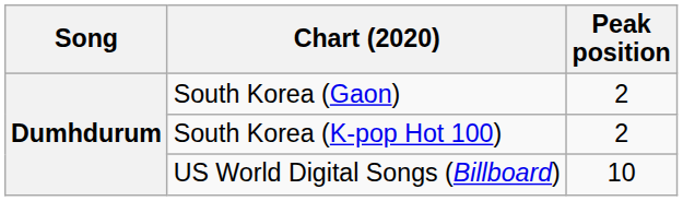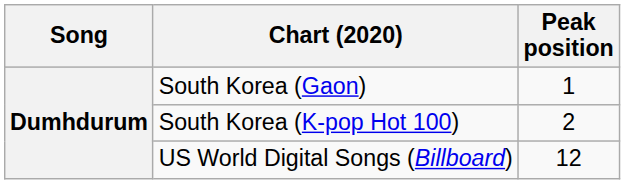South Korea (Gaon) | Peak position: 2 -> 1
US World Digital Songs (Billboard) | Peak position: 10 -> 12
